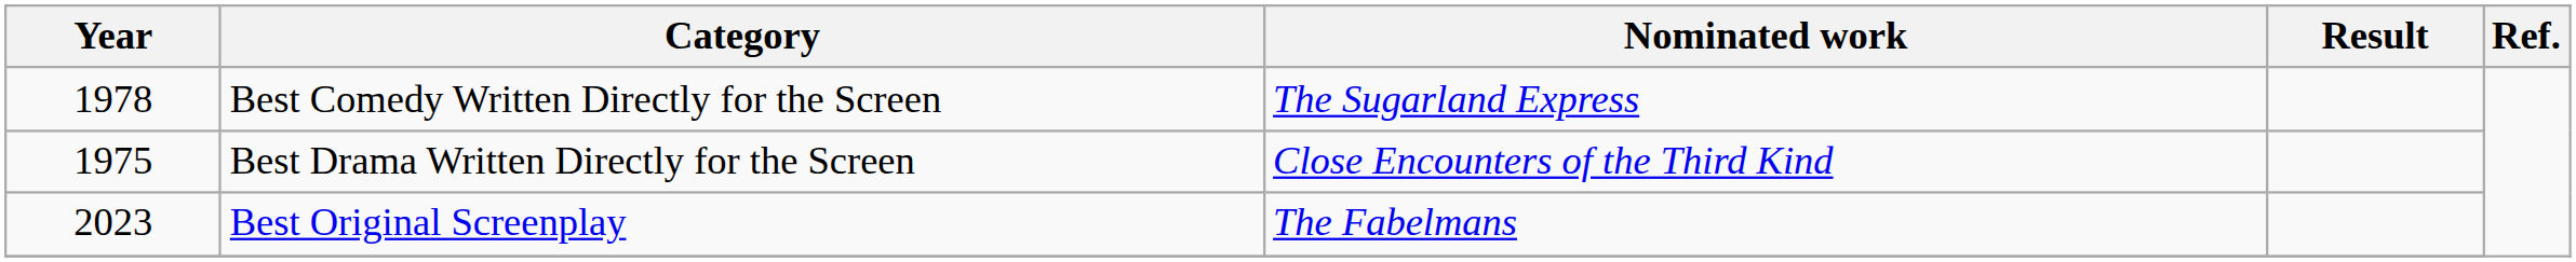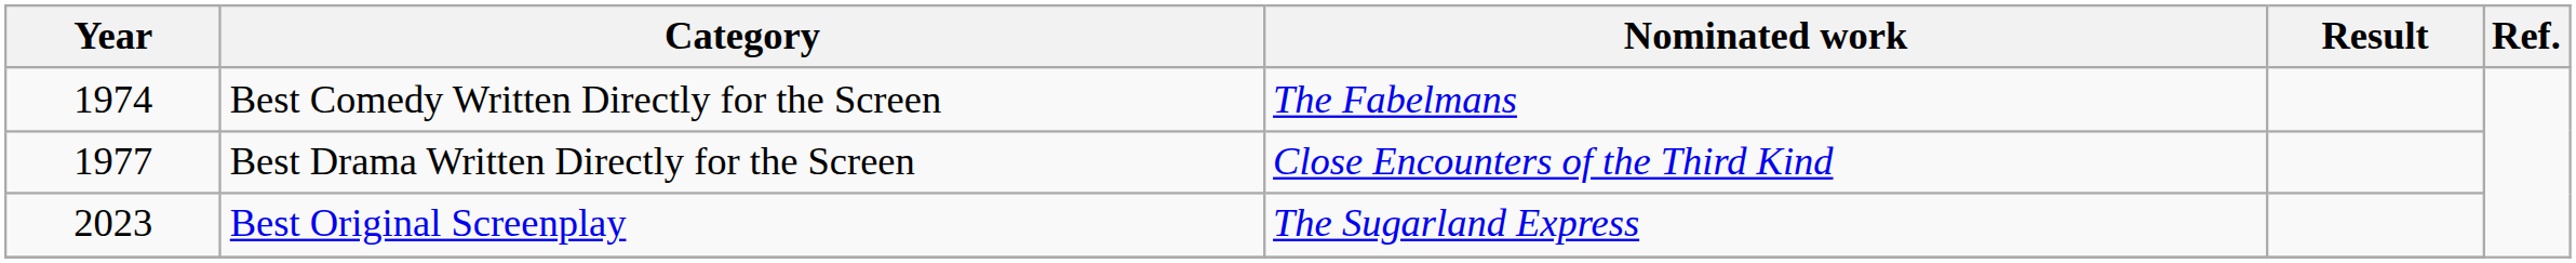Best Comedy Written Directly for the Screen | Year: 1978 -> 1974
Best Comedy Written Directly for the Screen | Nominated work: The Sugarland Express -> The Fabelmans
Best Drama Written Directly for the Screen | Year: 1975 -> 1977
Best Original Screenplay | Nominated work: The Fabelmans -> The Sugarland Express
